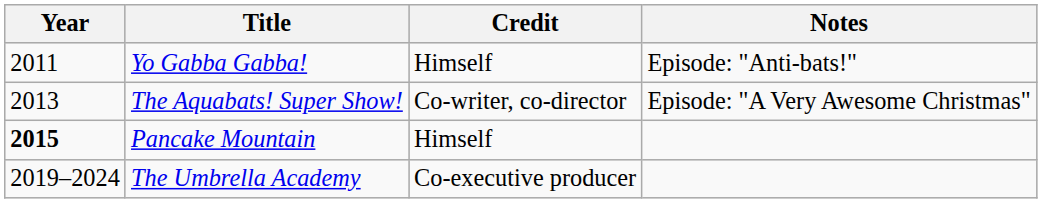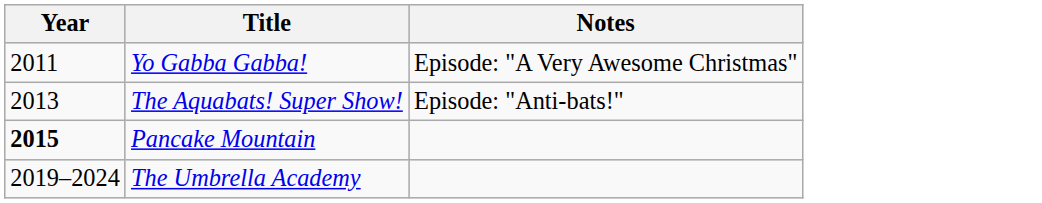- column: Credit | Himself | Co-writer, co-director | Himself | Co-executive producer
Yo Gabba Gabba! | Notes: Episode: "Anti-bats!" -> Episode: "A Very Awesome Christmas"
The Aquabats! Super Show! | Notes: Episode: "A Very Awesome Christmas" -> Episode: "Anti-bats!"
